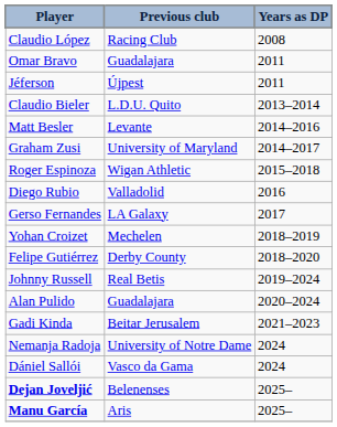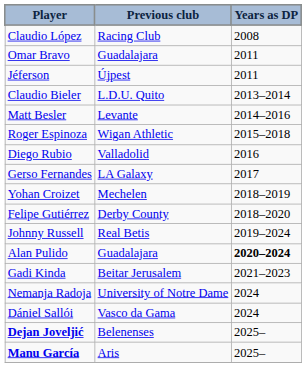- row: Graham Zusi | University of Maryland | 2014–2017
Alan Pulido | Years as DP: normal -> bold
